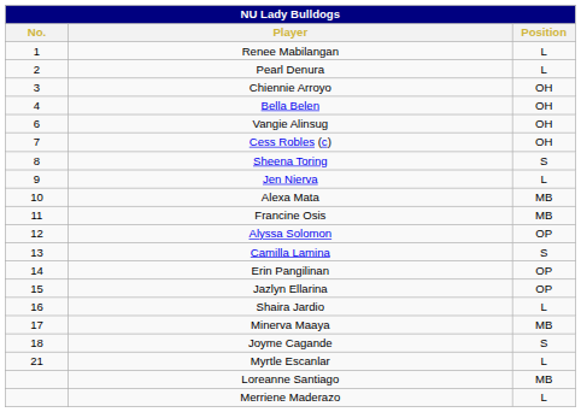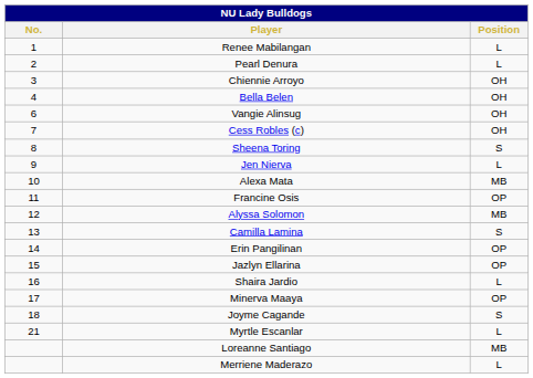Francine Osis | Position: MB -> OP
Alyssa Solomon | Position: OP -> MB
Minerva Maaya | Position: MB -> OP
